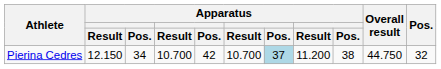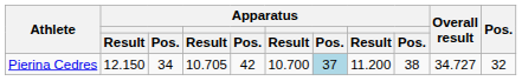Pierina Cedres | column 4: 10.700 -> 10.705
Pierina Cedres | Overall result: 44.750 -> 34.727
